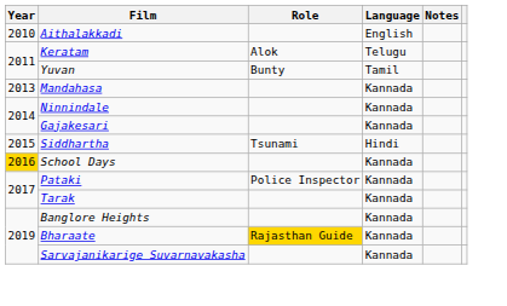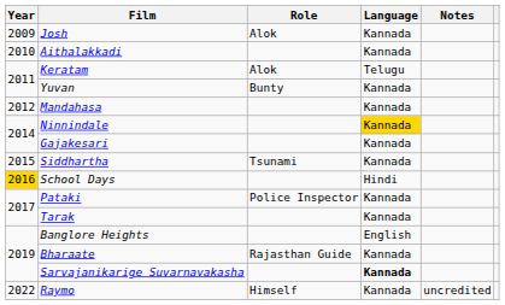+ row: 2009 | Josh | Alok | Kannada
Aithalakkadi | Language: English -> Kannada
Yuvan | Language: Tamil -> Kannada
Mandahasa | Year: 2013 -> 2012
Ninnindale | Language: no background -> gold background
Siddhartha | Language: Hindi -> Kannada
School Days | Language: Kannada -> Hindi
Banglore Heights | Language: Kannada -> English
Bharaate | Role: gold background -> no background
Sarvajanikarige Suvarnavakasha | Language: normal -> bold
+ row: 2022 | Raymo | Himself | Kannada | uncredited
